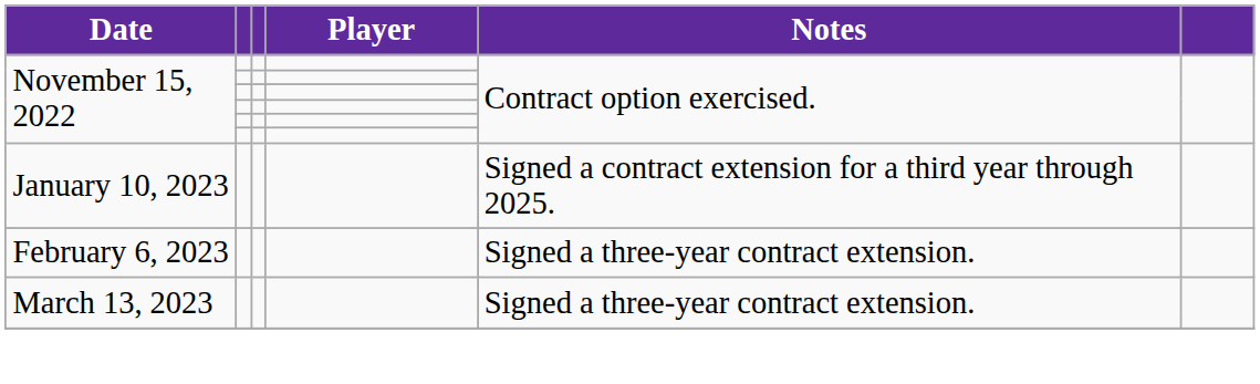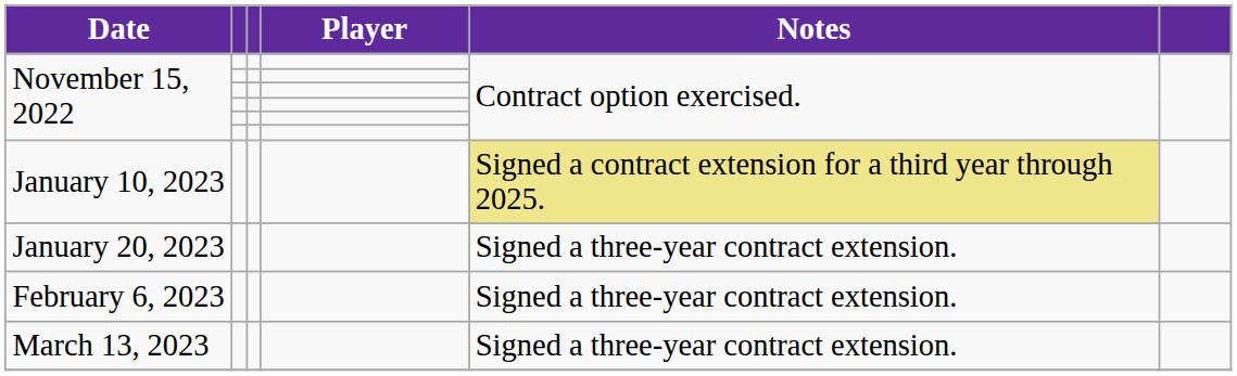January 10, 2023 | Notes: no background -> khaki background
+ row: January 20, 2023 | Signed a three-year contract extension.
